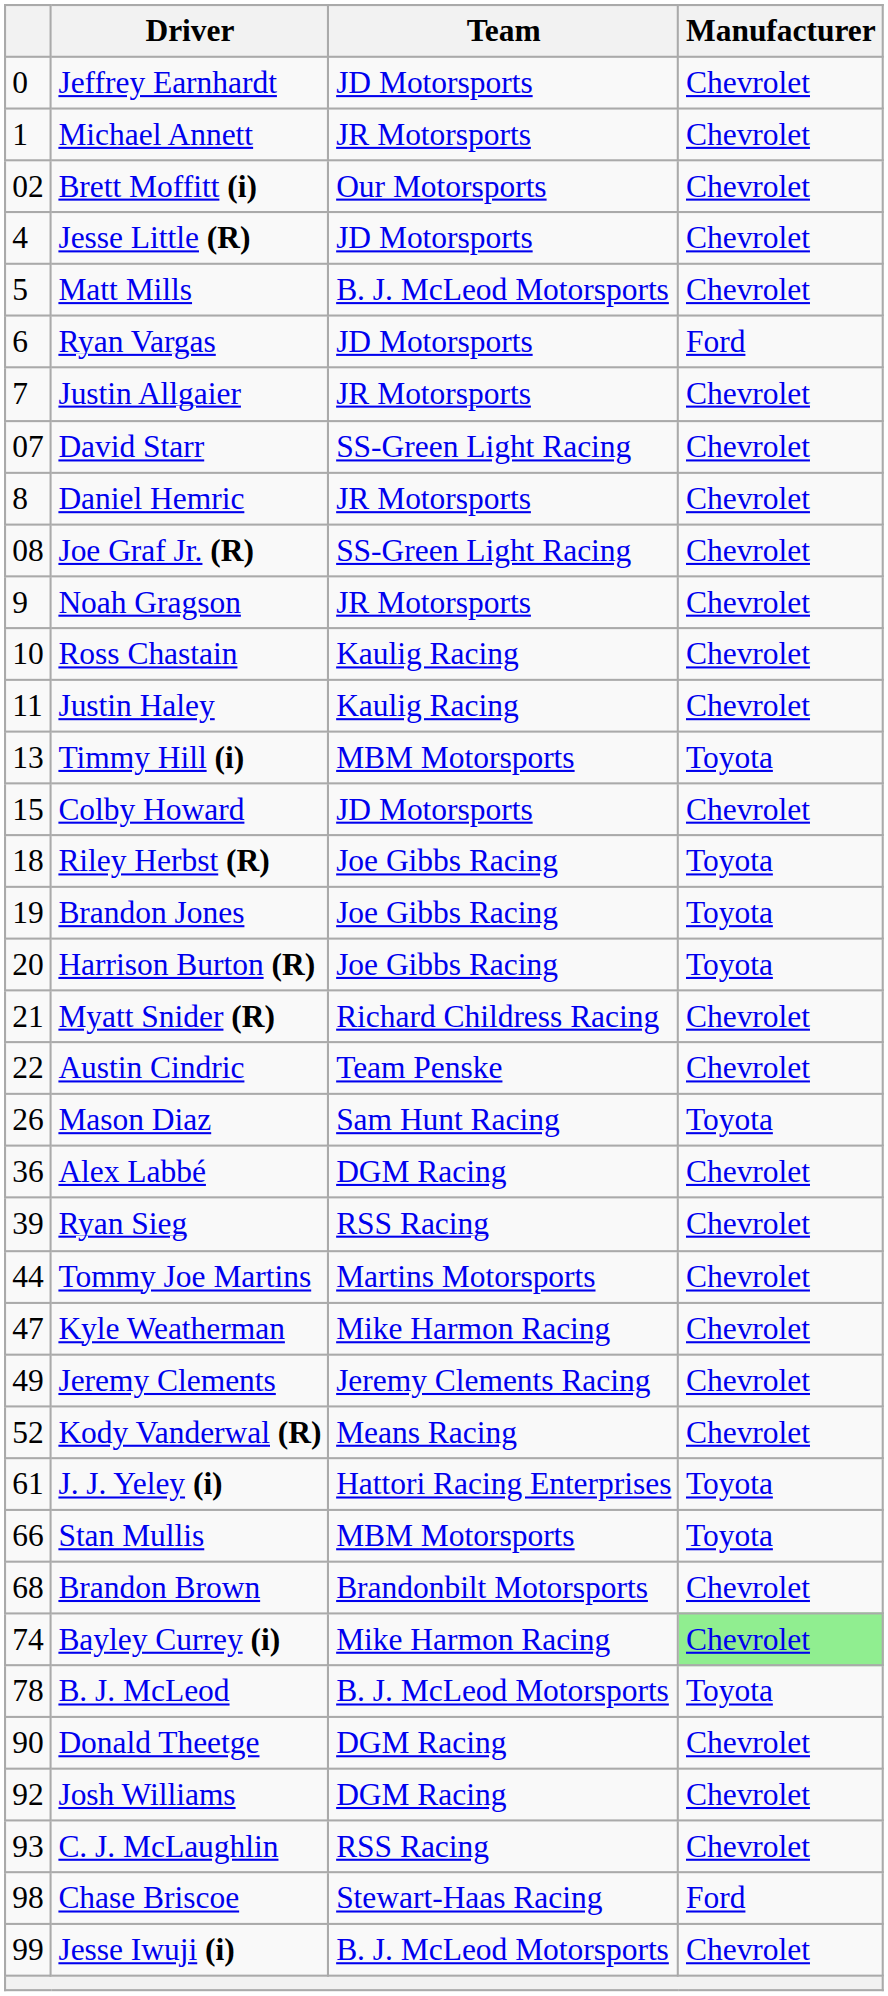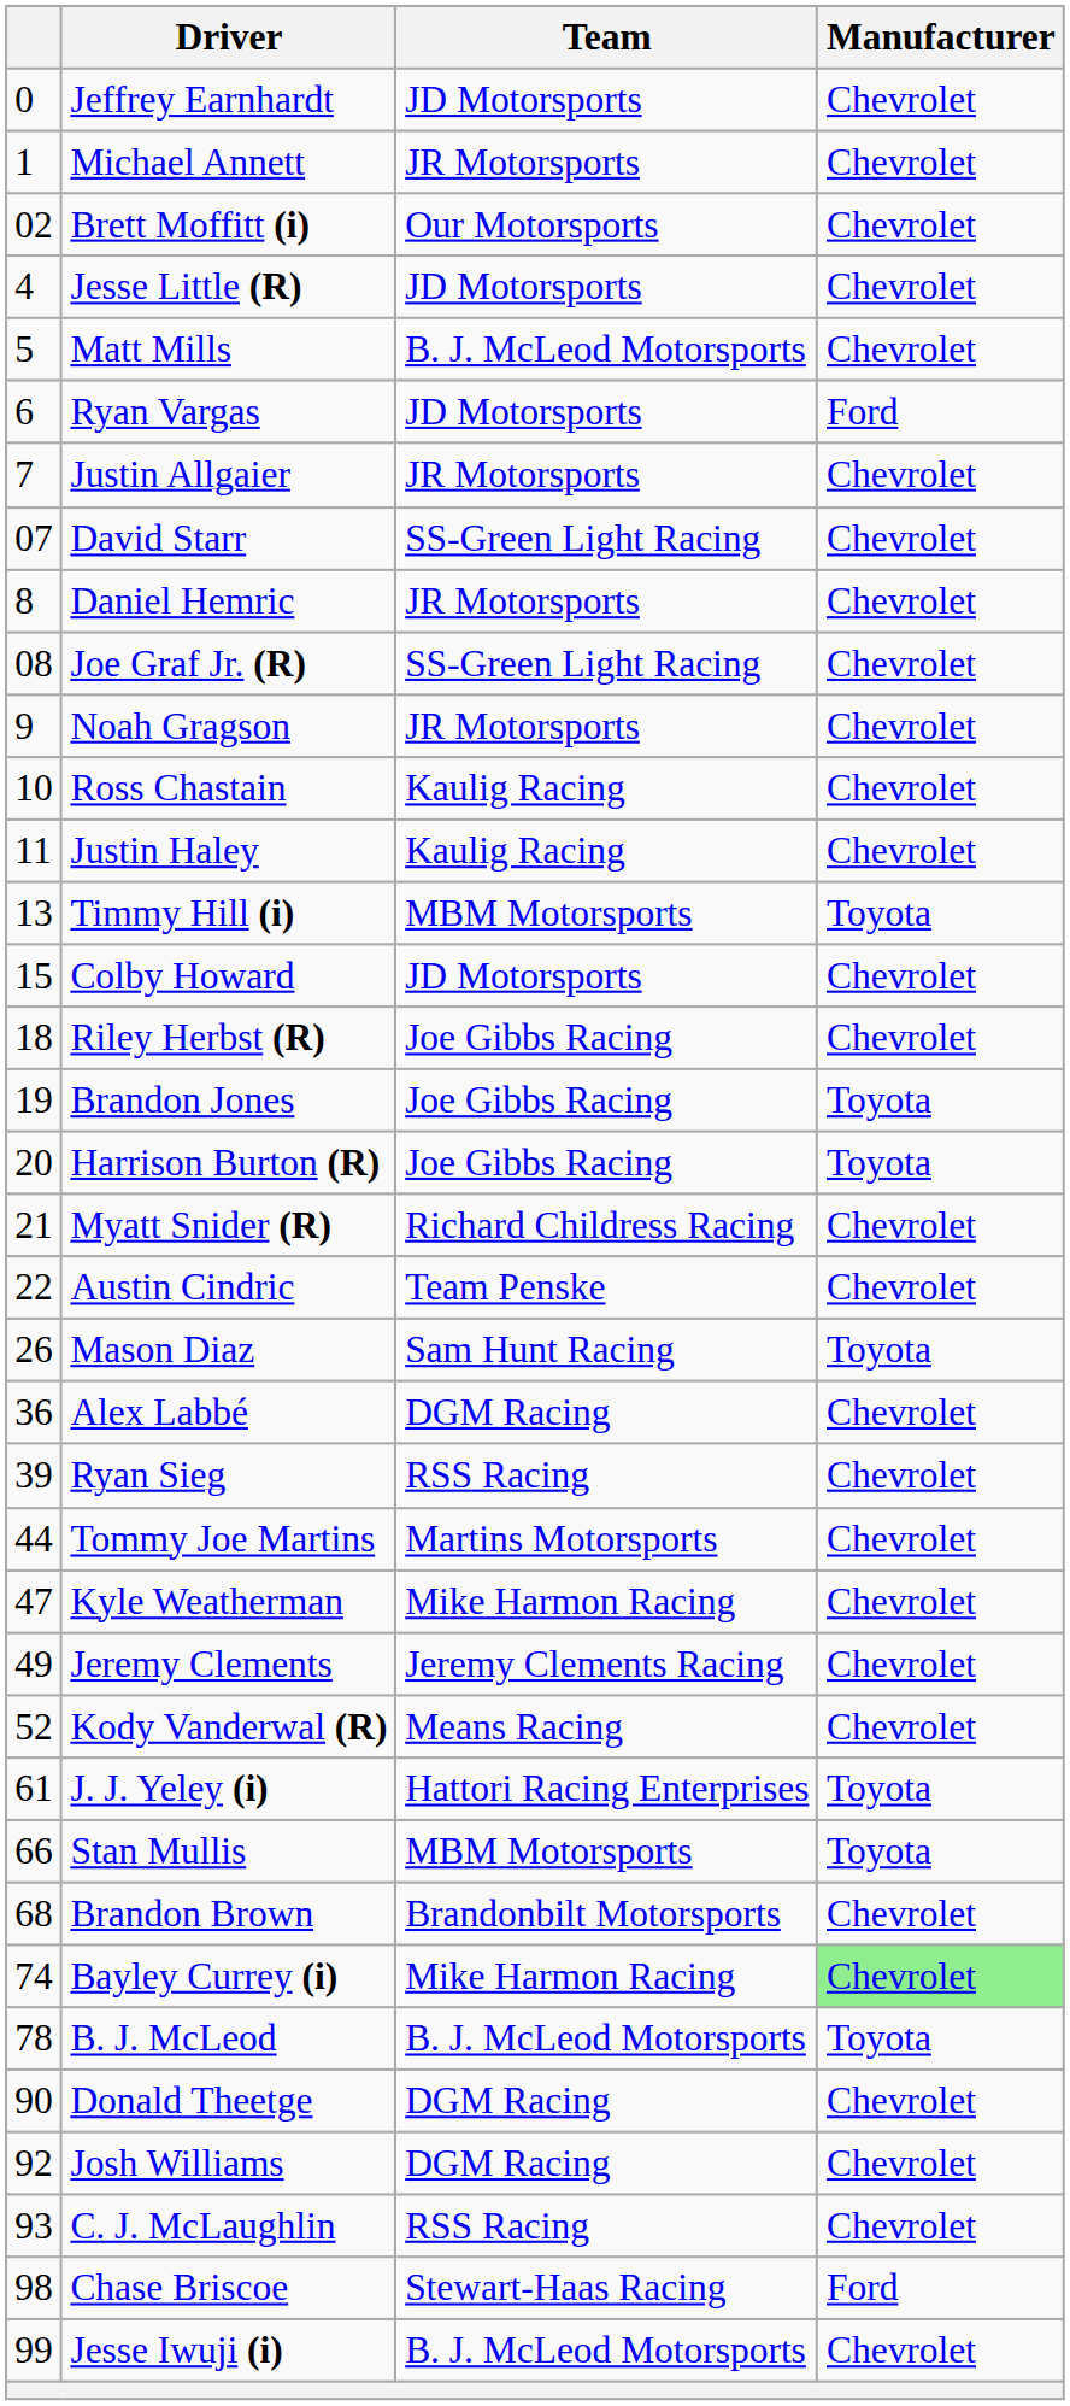Riley Herbst (R) | Manufacturer: Toyota -> Chevrolet
